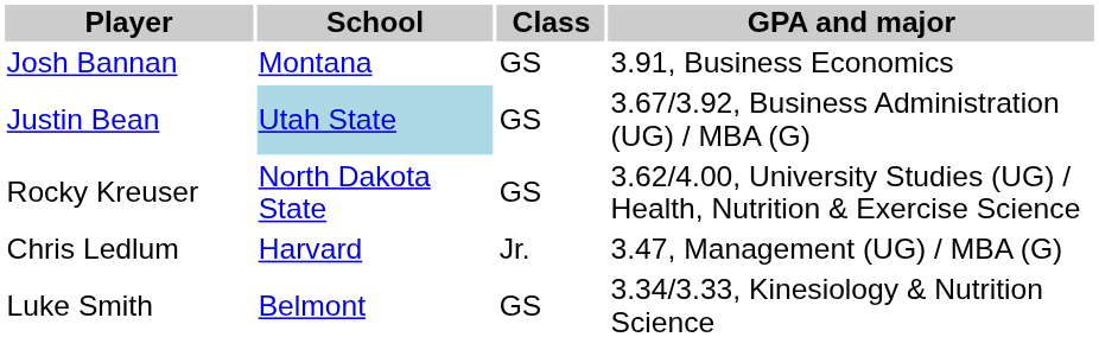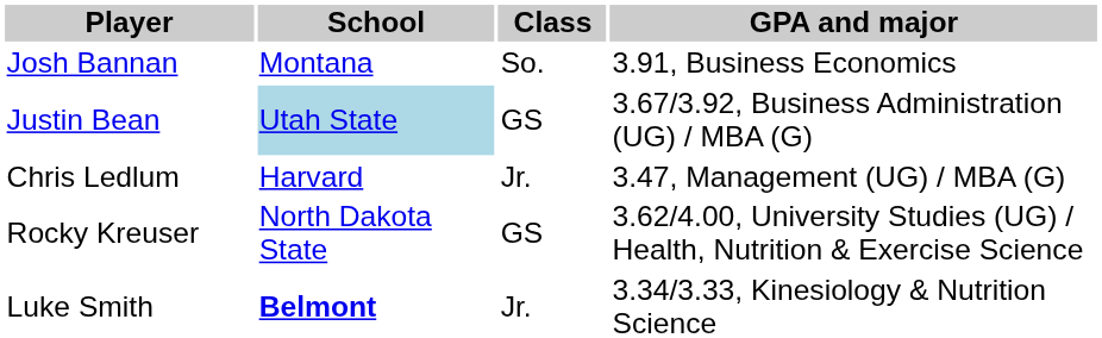Josh Bannan | Class: GS -> So.
rows swapped: Rocky Kreuser <-> Chris Ledlum
Luke Smith | School: normal -> bold
Luke Smith | Class: GS -> Jr.
